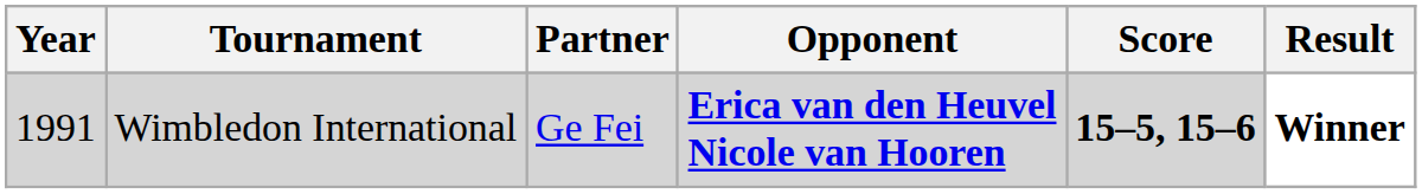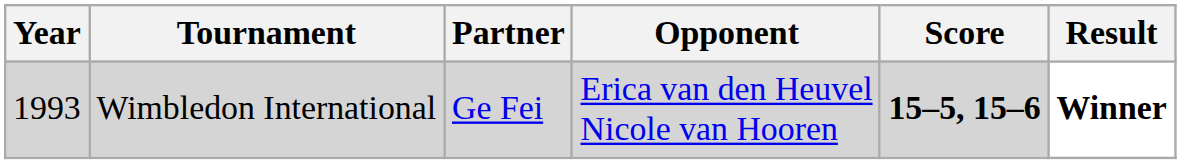Wimbledon International | Year: 1991 -> 1993
Wimbledon International | Opponent: bold -> normal
